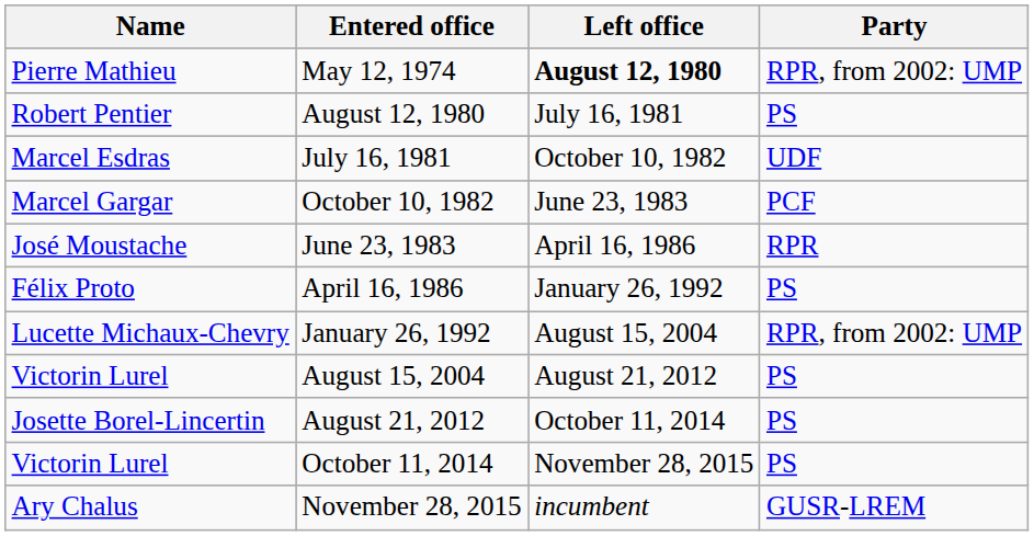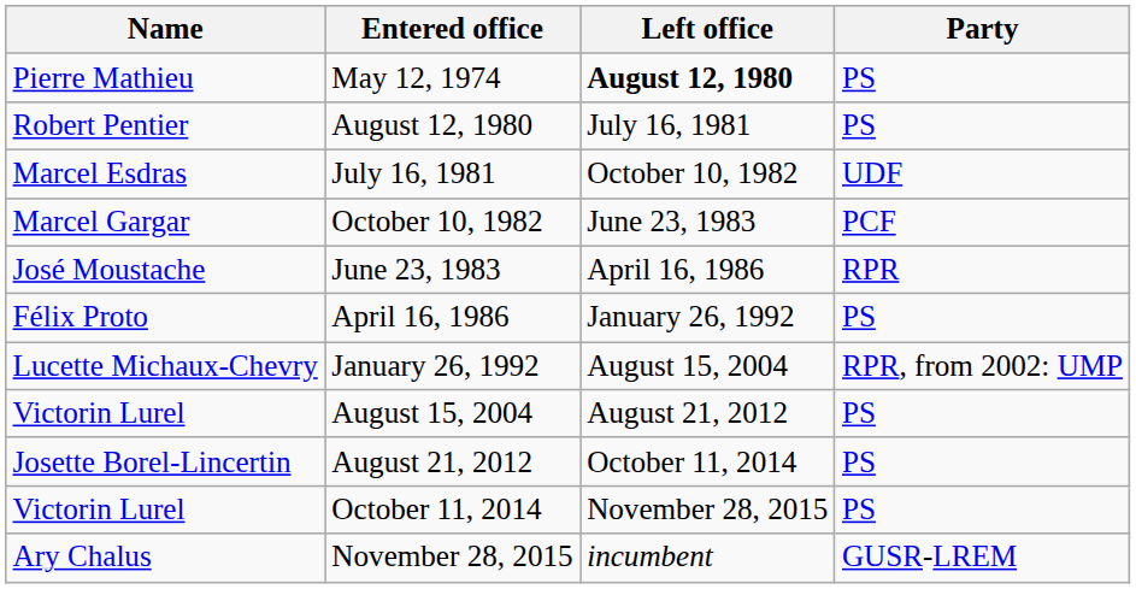May 12, 1974 | Party: RPR, from 2002: UMP -> PS
